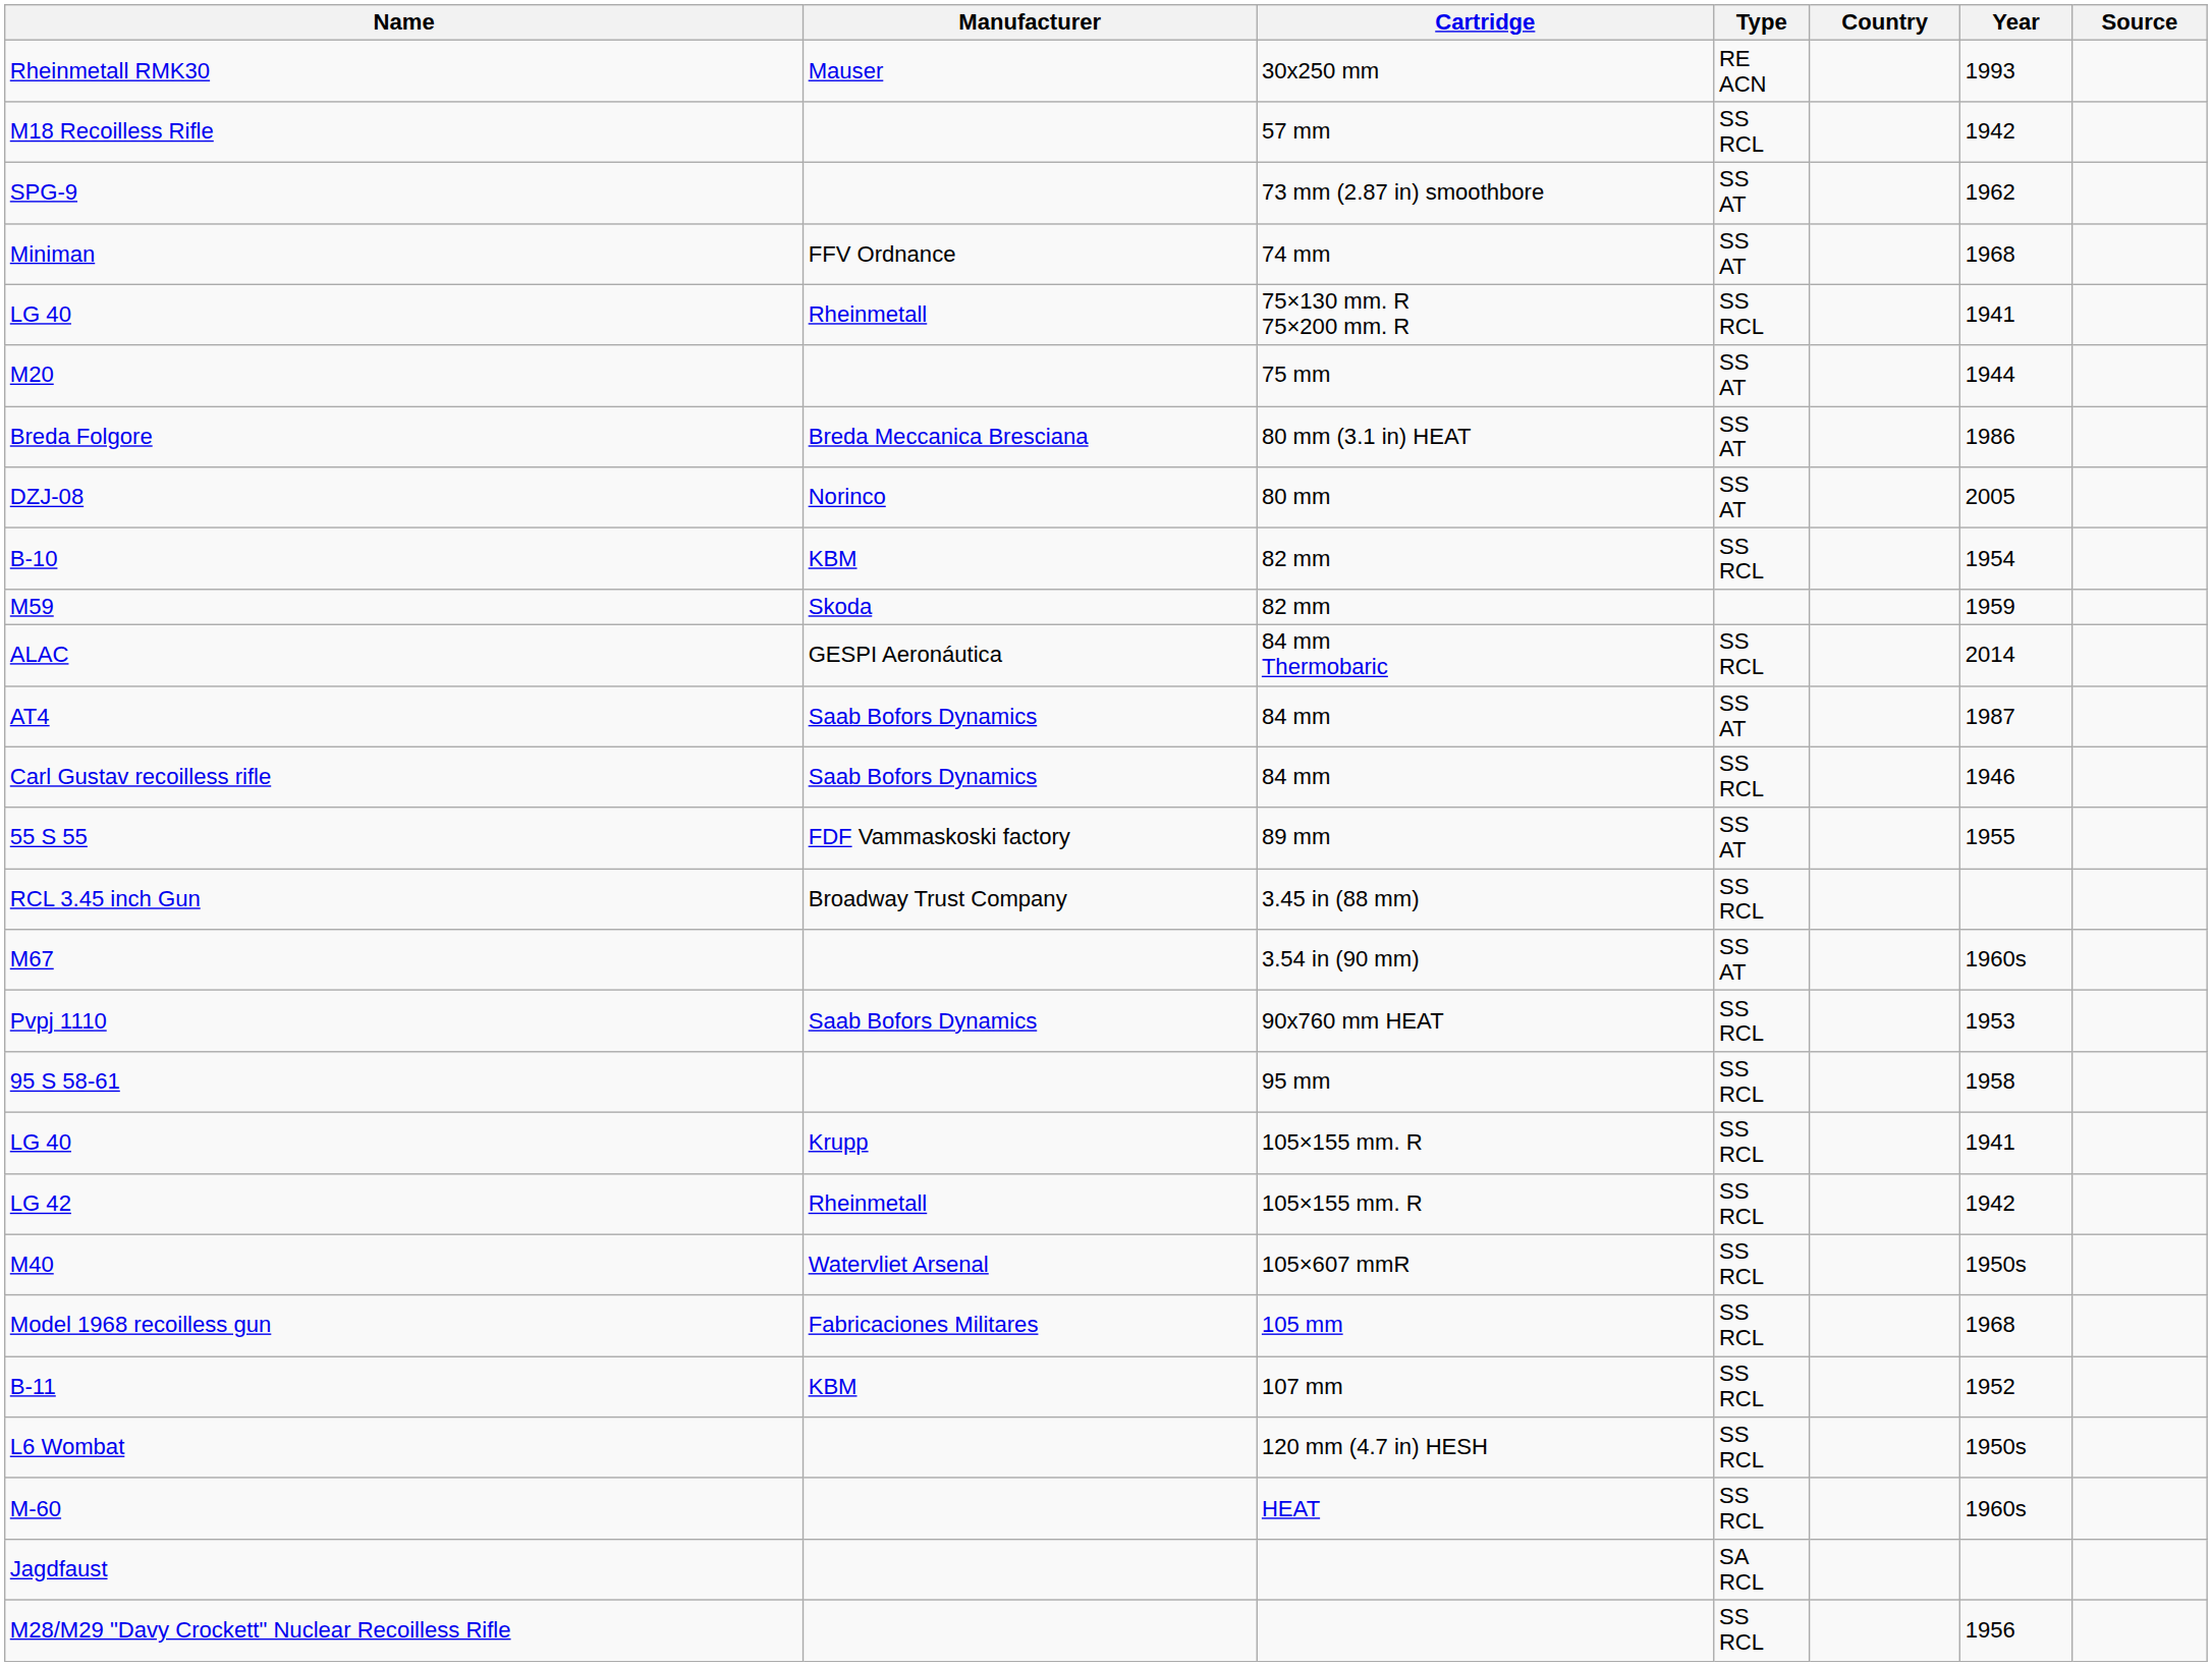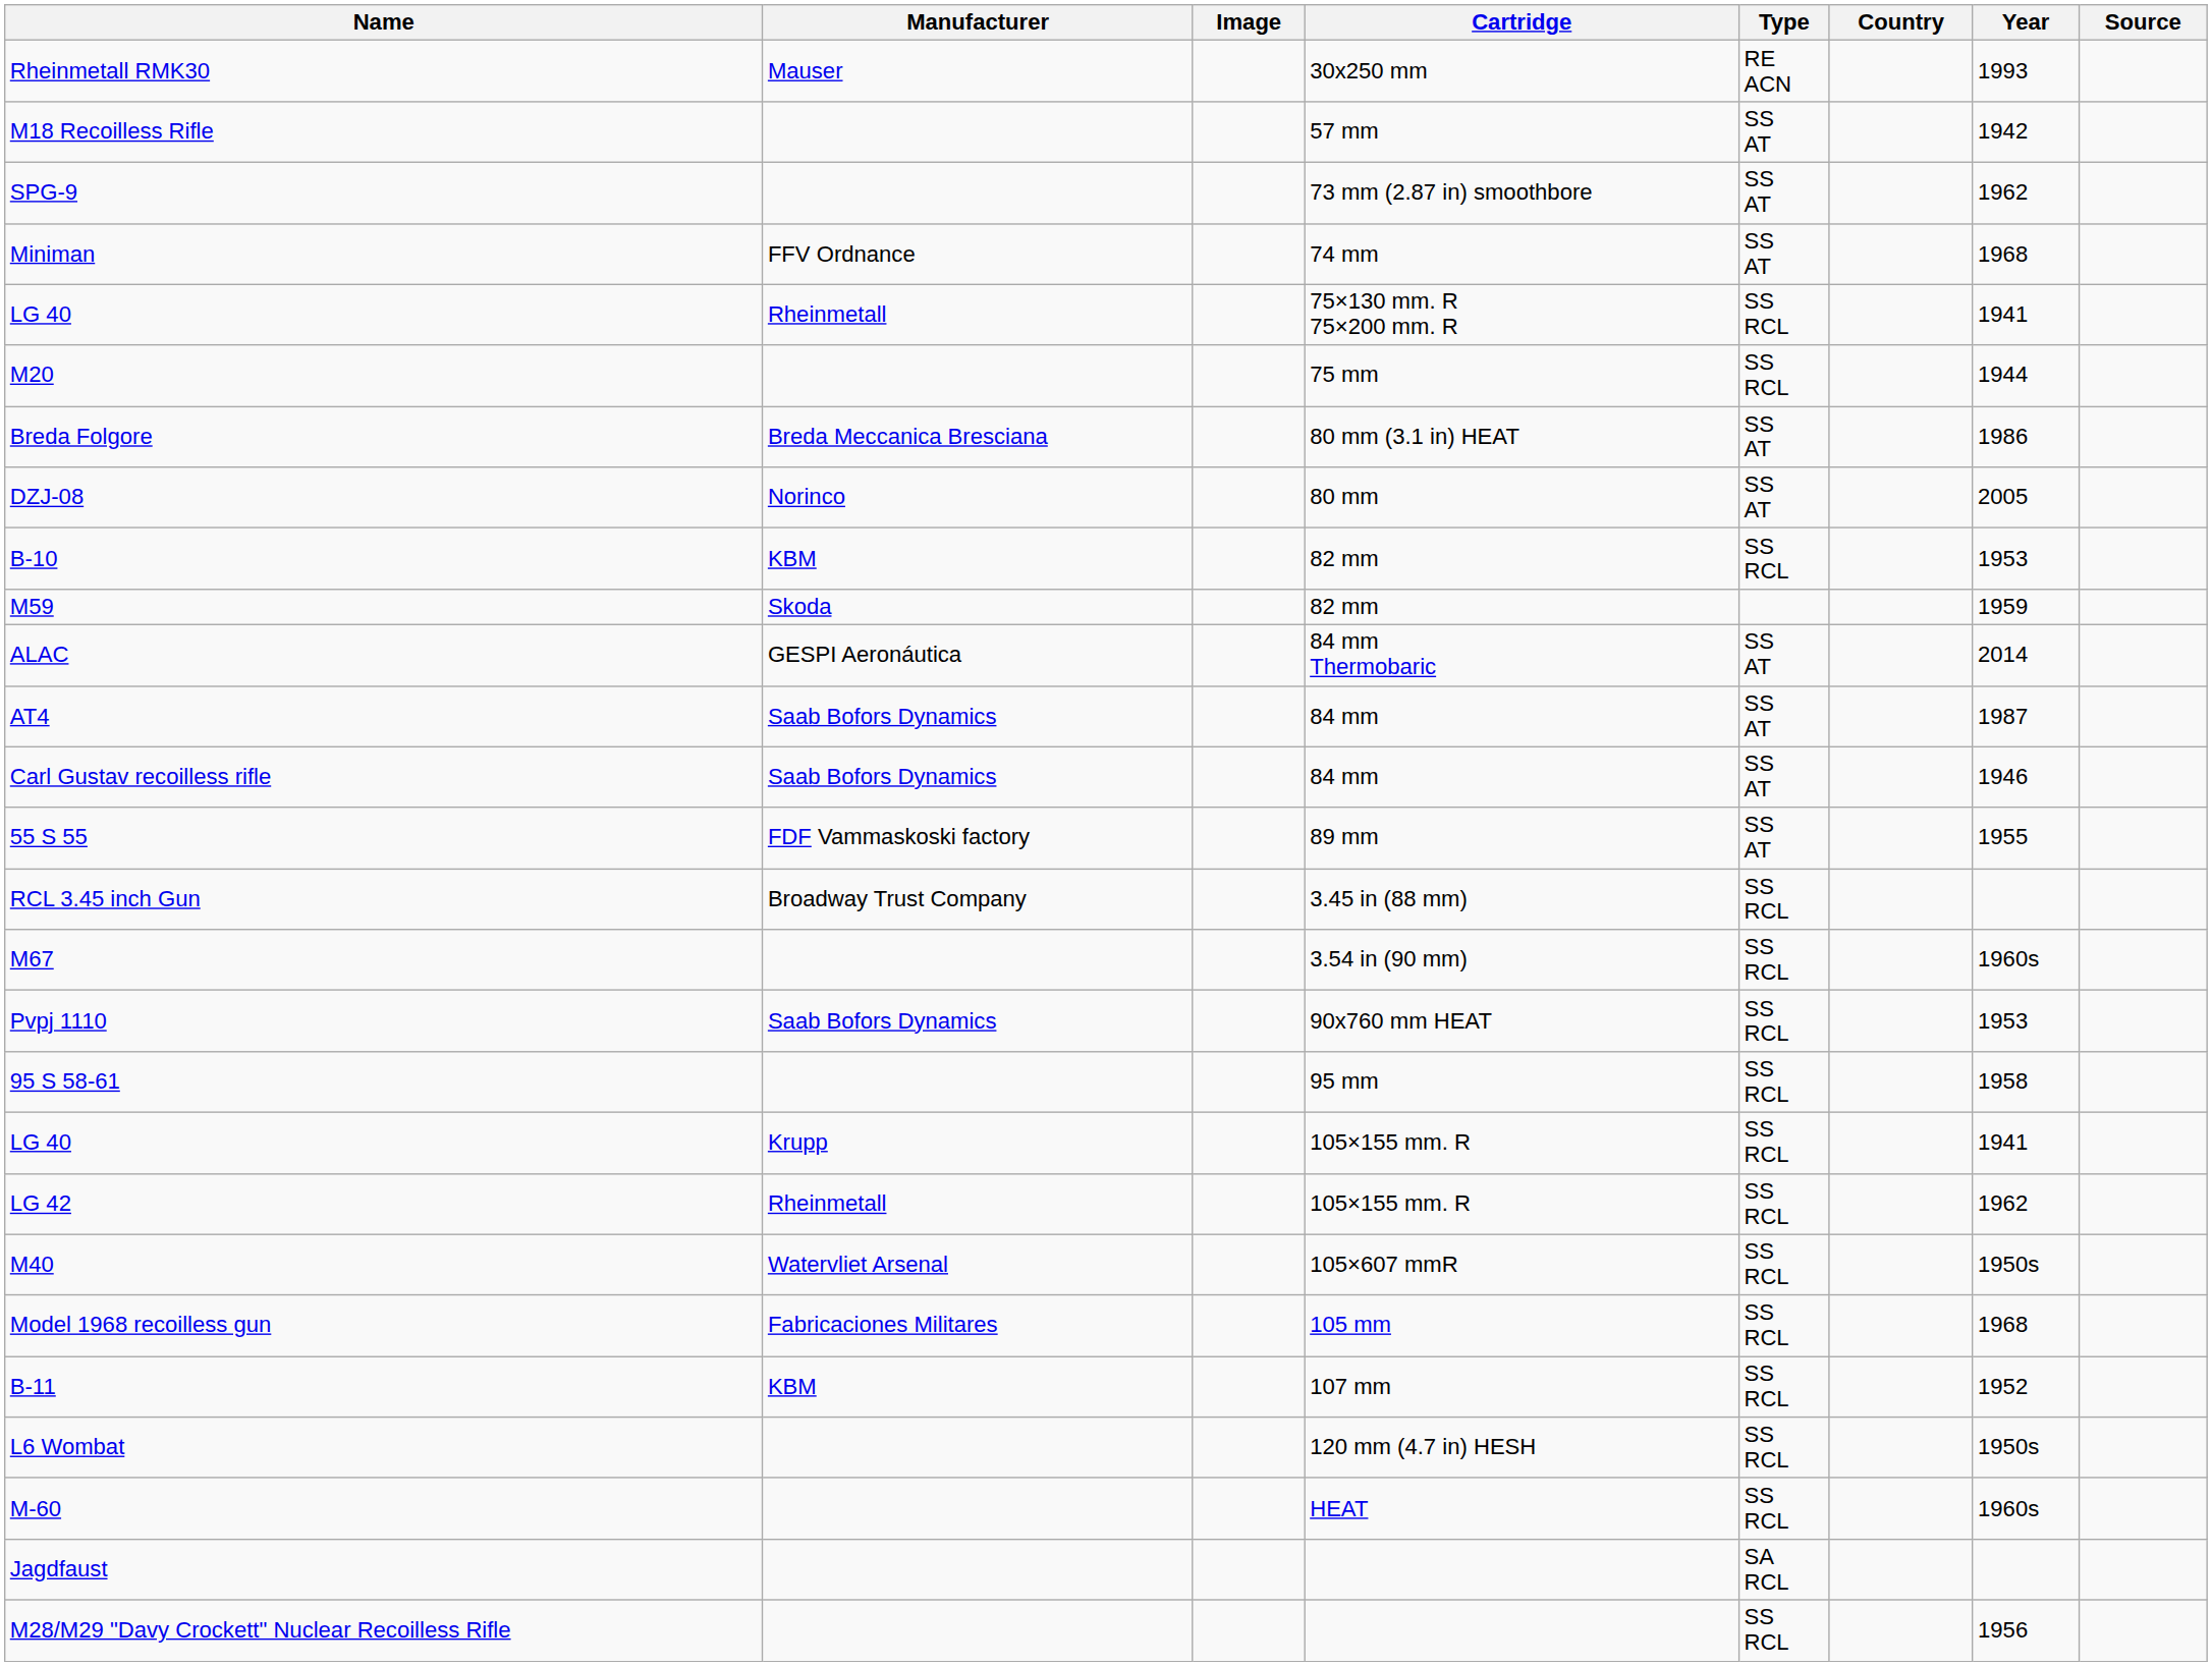+ column: Image
M18 Recoilless Rifle | Type: SS RCL -> SS AT
M20 | Type: SS AT -> SS RCL
B-10 | Year: 1954 -> 1953
ALAC | Type: SS RCL -> SS AT
Carl Gustav recoilless rifle | Type: SS RCL -> SS AT
M67 | Type: SS AT -> SS RCL
LG 42 | Year: 1942 -> 1962
